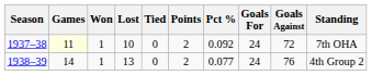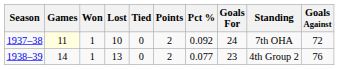columns swapped: Goals Against <-> Standing
1938–39 | Goals For: 24 -> 23
